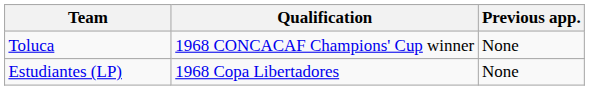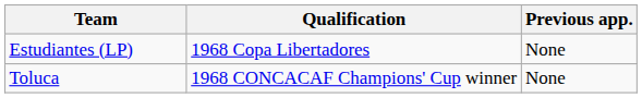rows swapped: Estudiantes (LP) <-> Toluca
